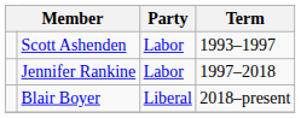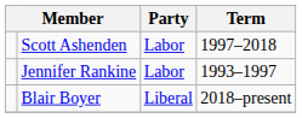Scott Ashenden | Term: 1993–1997 -> 1997–2018
Jennifer Rankine | Term: 1997–2018 -> 1993–1997
